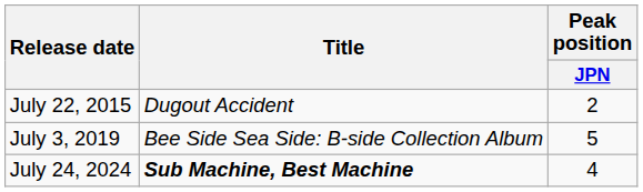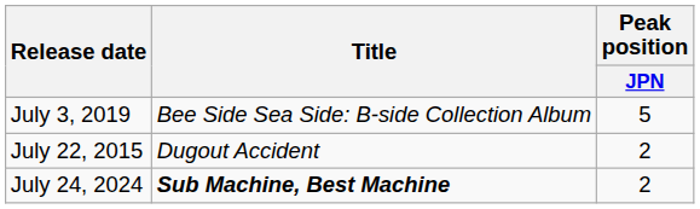rows swapped: July 22, 2015 <-> July 3, 2019
July 24, 2024 | Peak position / JPN: 4 -> 2
